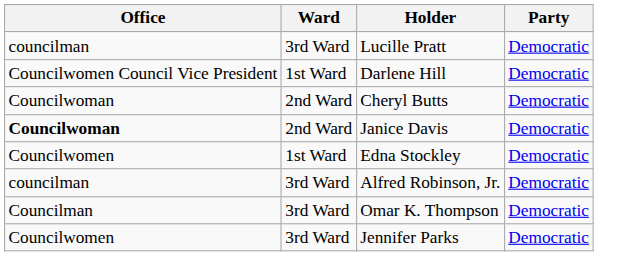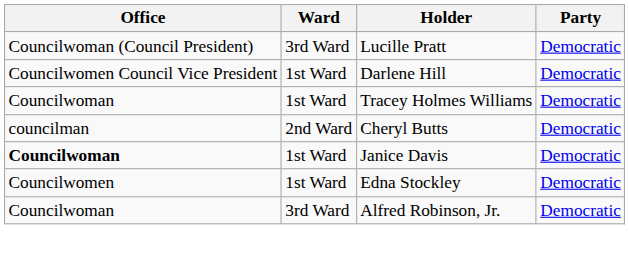Lucille Pratt | Office: councilman -> Councilwoman (Council President)
+ row: Councilwoman | 1st Ward | Tracey Holmes Williams | Democratic
Cheryl Butts | Office: Councilwoman -> councilman
Janice Davis | Ward: 2nd Ward -> 1st Ward
Alfred Robinson, Jr. | Office: councilman -> Councilwoman
- row: Councilman | 3rd Ward | Omar K. Thompson | Democratic
- row: Councilwomen | 3rd Ward | Jennifer Parks | Democratic
